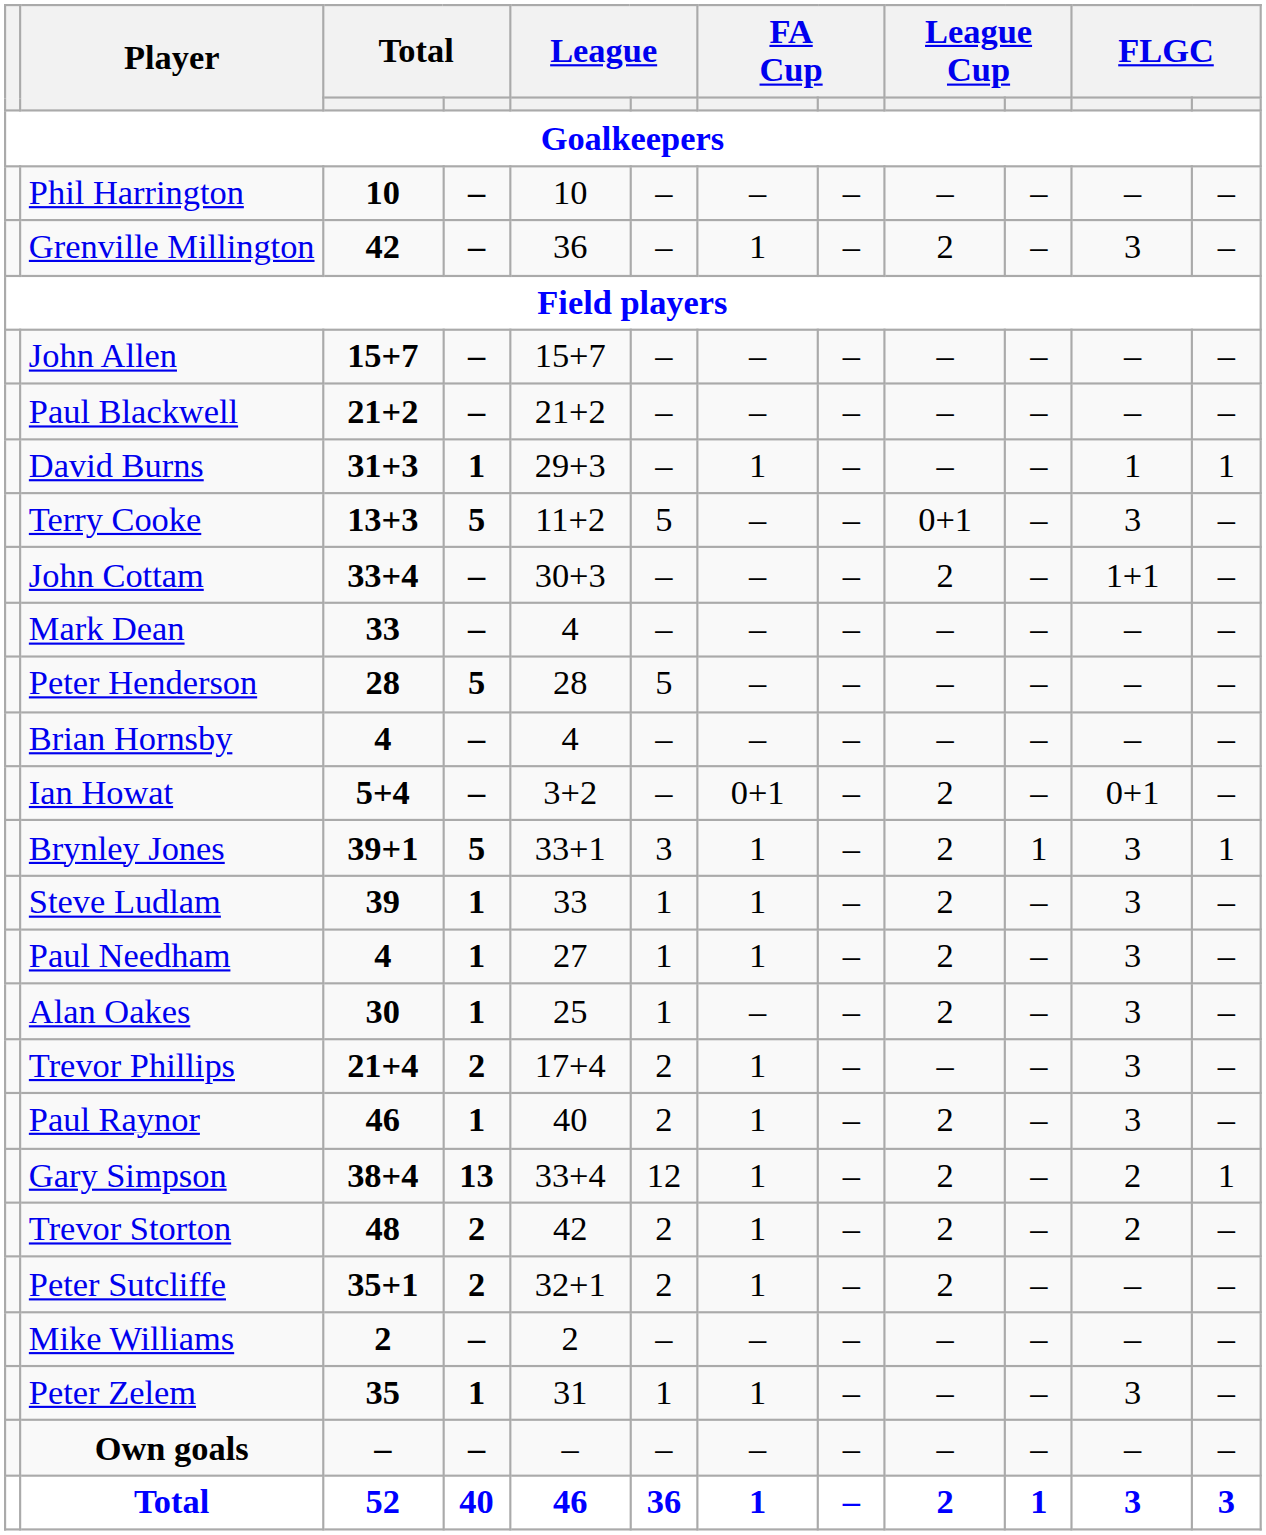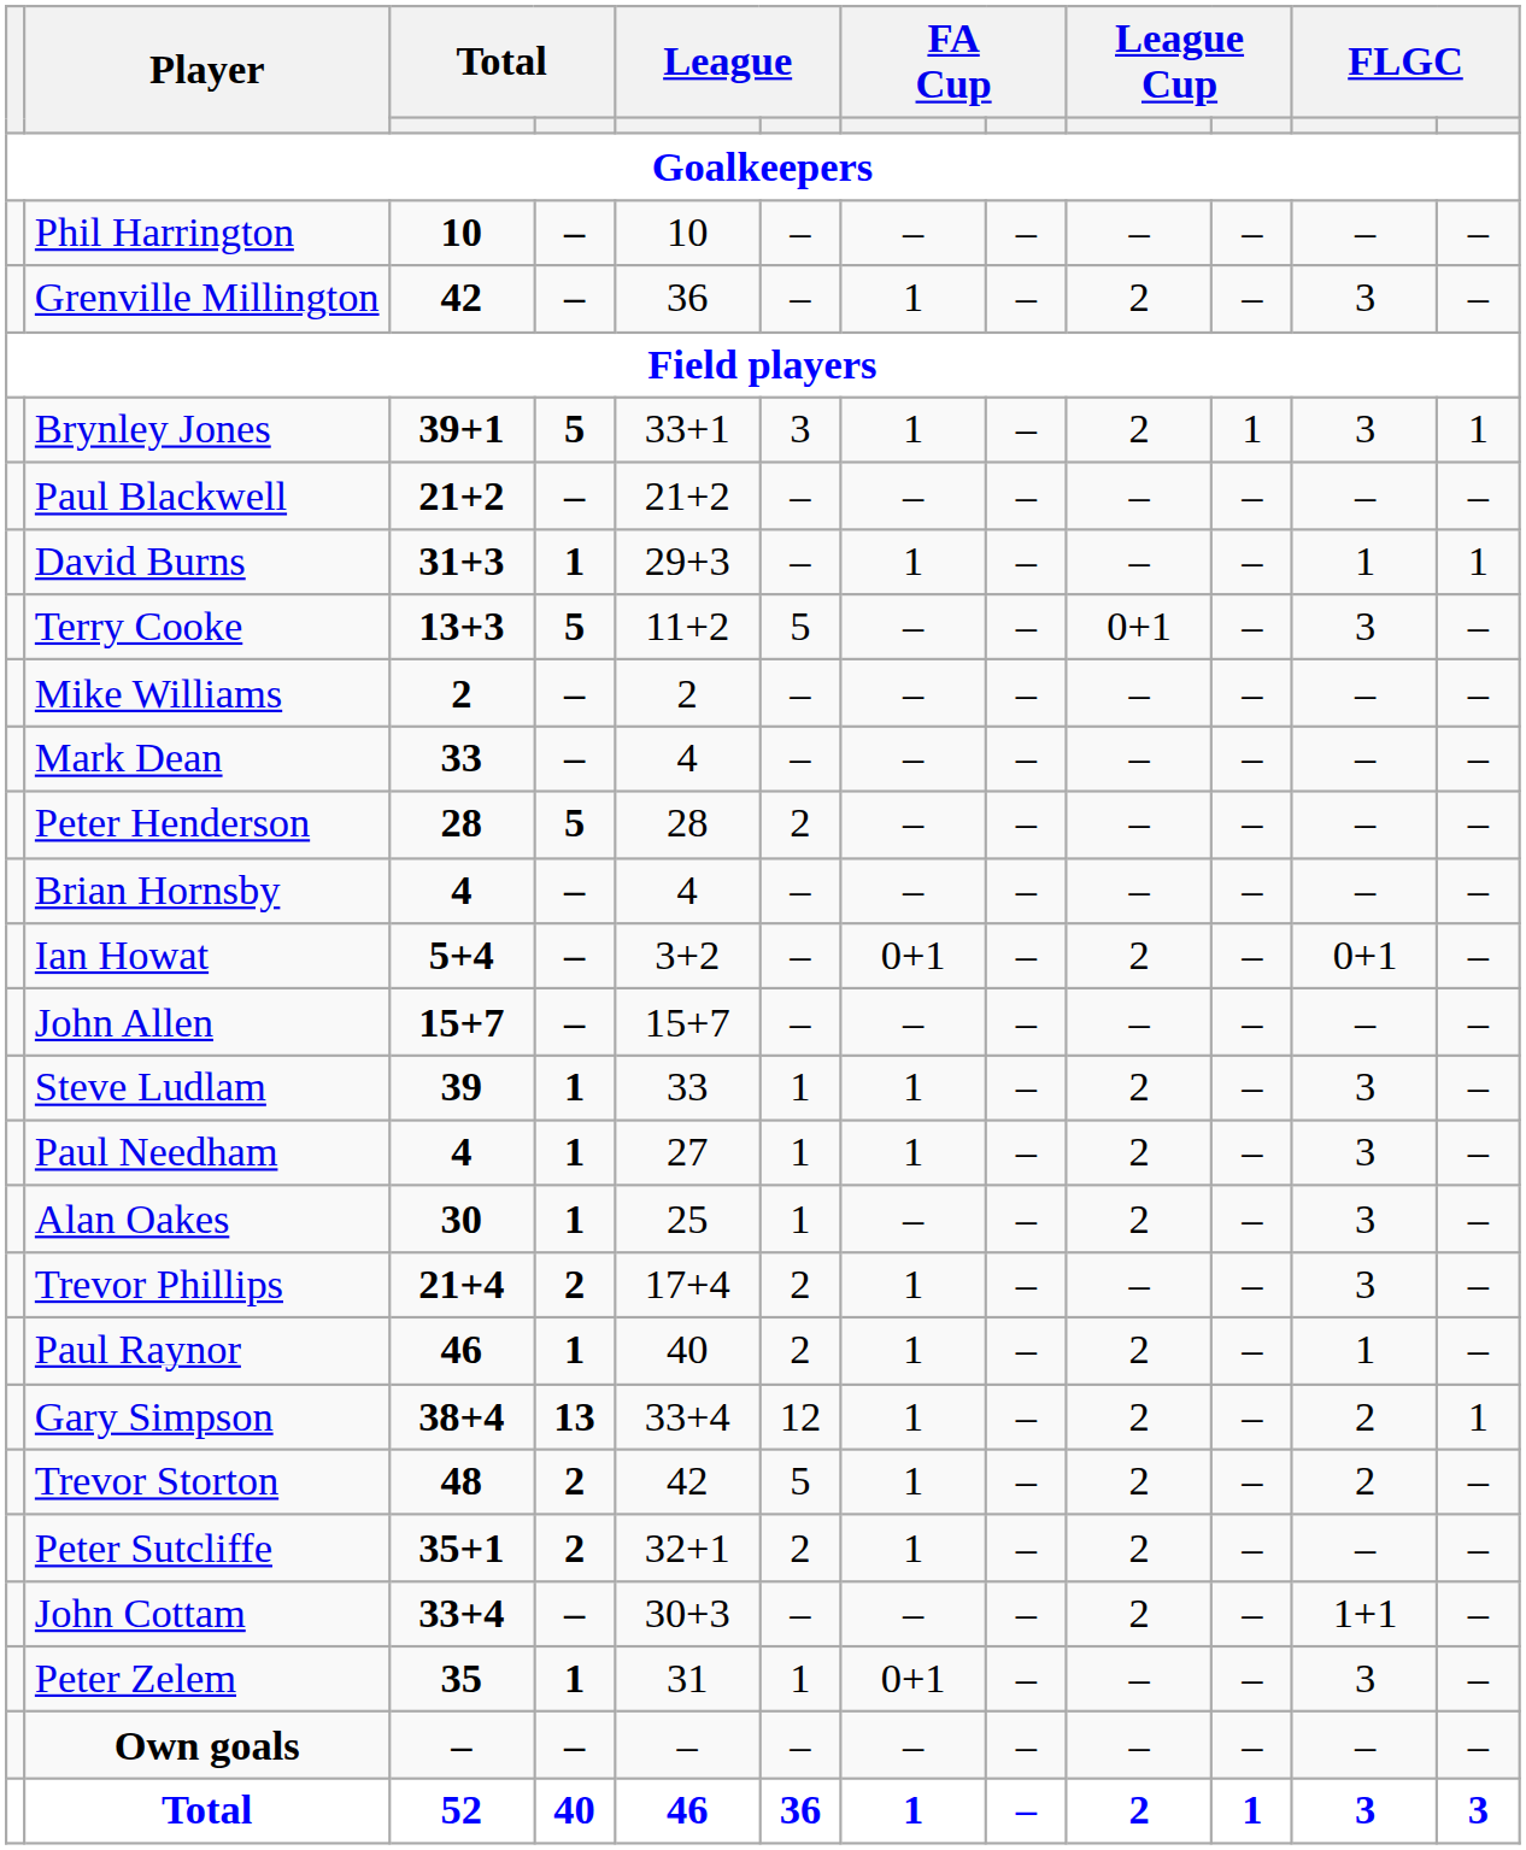rows swapped: John Allen <-> Brynley Jones
rows swapped: John Cottam <-> Mike Williams
Peter Henderson | column 6: 5 -> 2
Paul Raynor | column 11: 3 -> 1
Trevor Storton | column 6: 2 -> 5
Peter Zelem | column 7: 1 -> 0+1
